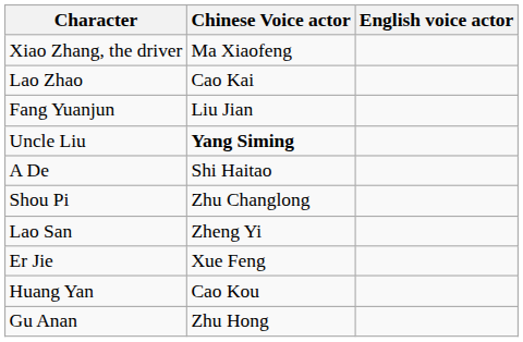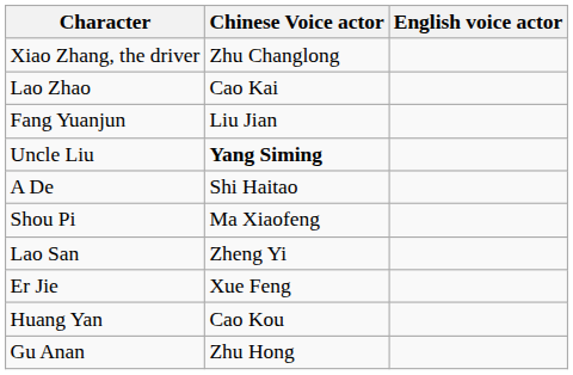Xiao Zhang, the driver | Chinese Voice actor: Ma Xiaofeng -> Zhu Changlong
Shou Pi | Chinese Voice actor: Zhu Changlong -> Ma Xiaofeng
